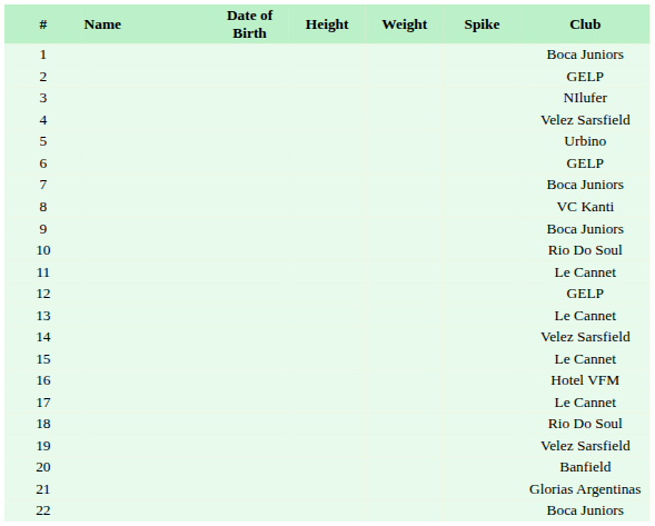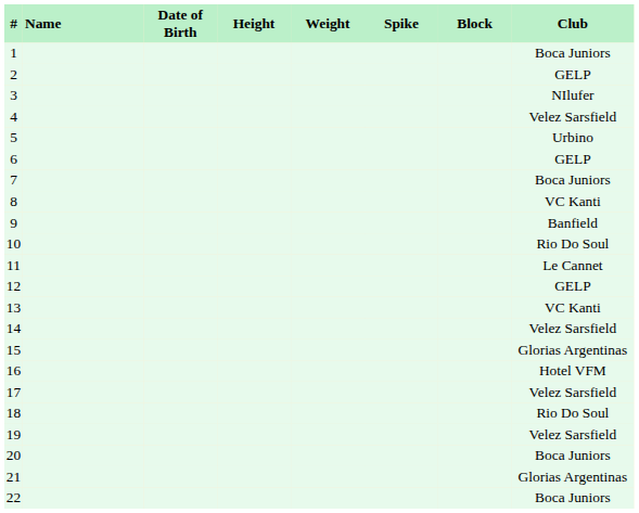+ column: Block
9 | Club: Boca Juniors -> Banfield
13 | Club: Le Cannet -> VC Kanti
15 | Club: Le Cannet -> Glorias Argentinas
17 | Club: Le Cannet -> Velez Sarsfield
20 | Club: Banfield -> Boca Juniors
